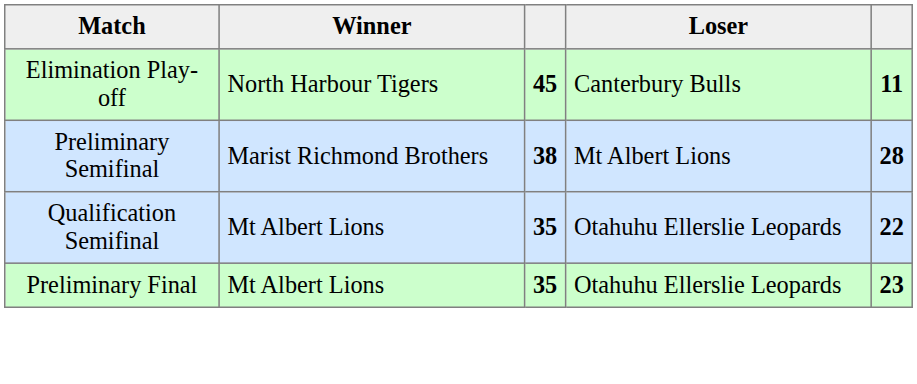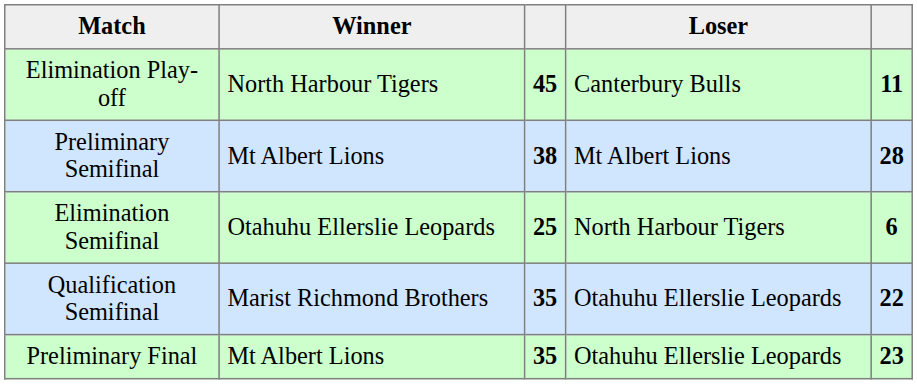Preliminary Semifinal | Winner: Marist Richmond Brothers -> Mt Albert Lions
+ row: Elimination Semifinal | Otahuhu Ellerslie Leopards | 25 | North Harbour Tigers | 6
Qualification Semifinal | Winner: Mt Albert Lions -> Marist Richmond Brothers
